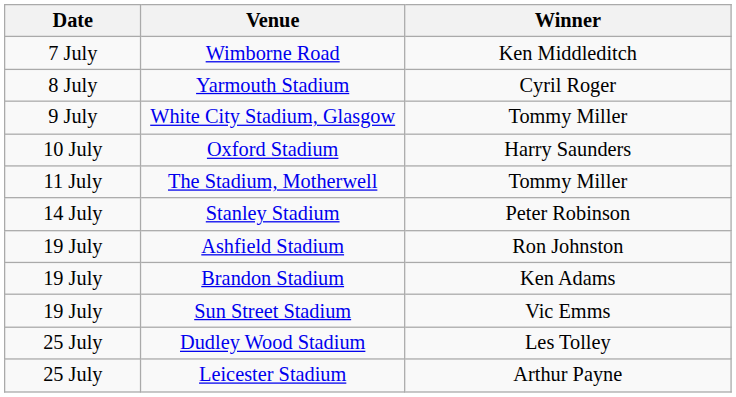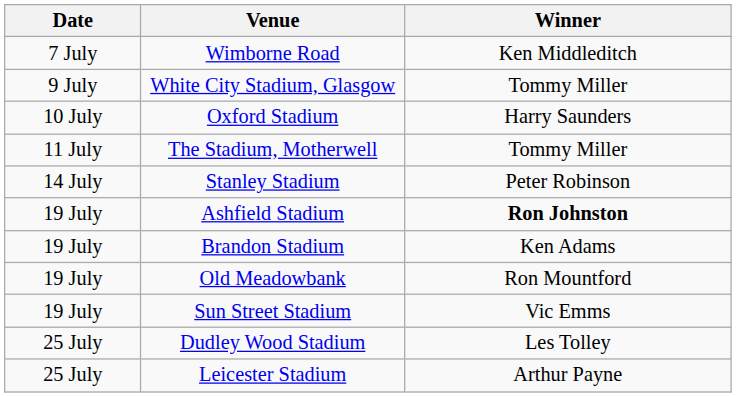- row: 8 July | Yarmouth Stadium | Cyril Roger
Ashfield Stadium | Winner: normal -> bold
+ row: 19 July | Old Meadowbank | Ron Mountford
